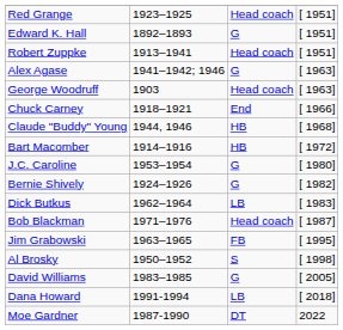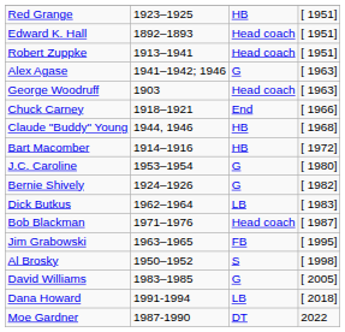Red Grange | column 3: Head coach -> HB
Edward K. Hall | column 3: G -> Head coach
